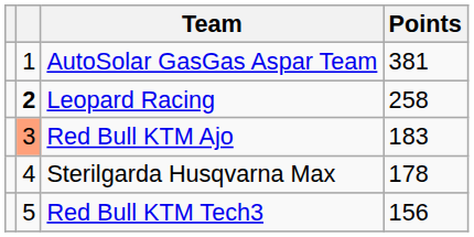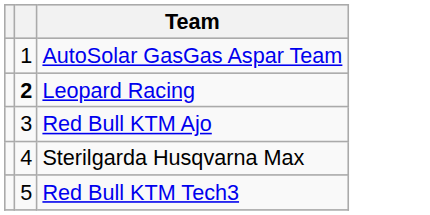- column: Points | 381 | 258 | 183 | 178 | 156
Red Bull KTM Ajo | column 2: lightsalmon background -> no background
